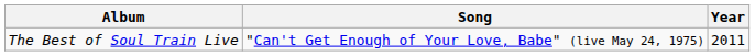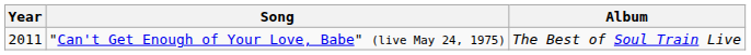columns swapped: Year <-> Album
